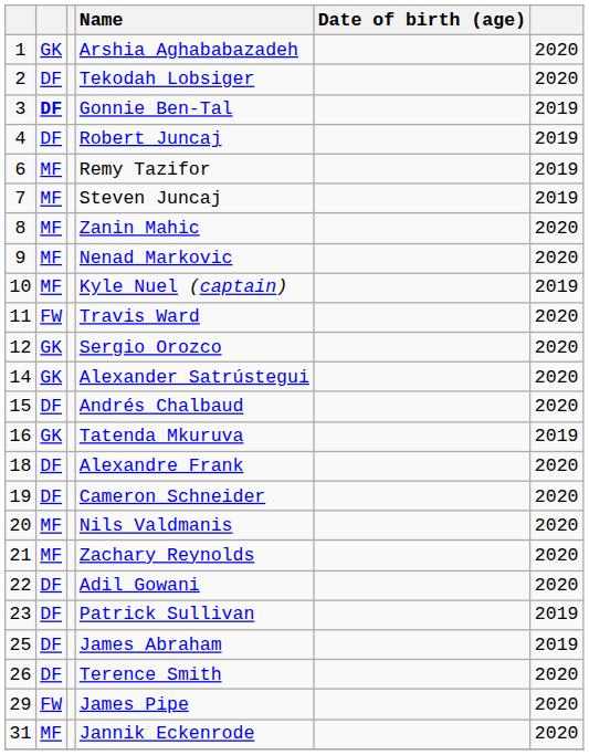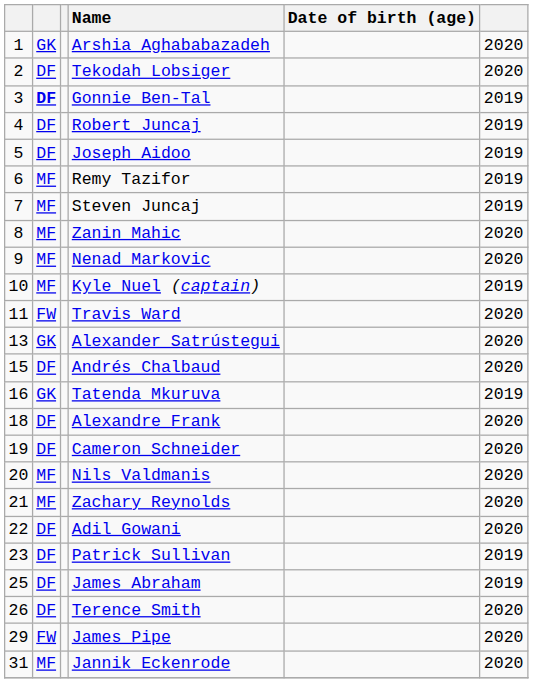+ row: 5 | DF | Joseph Aidoo | 2019
- row: 12 | GK | Sergio Orozco | 2020
Alexander Satrústegui | column 1: 14 -> 13
